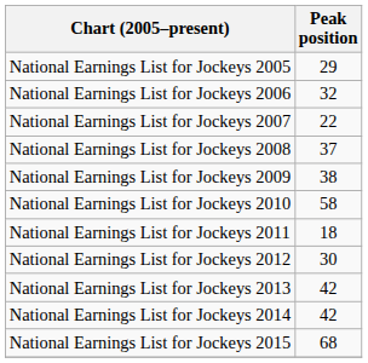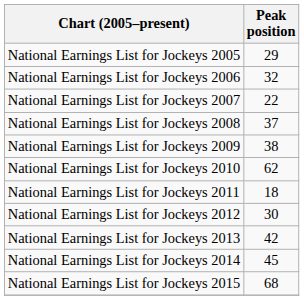National Earnings List for Jockeys 2010 | Peak position: 58 -> 62
National Earnings List for Jockeys 2014 | Peak position: 42 -> 45
